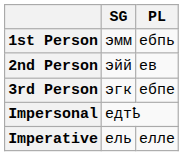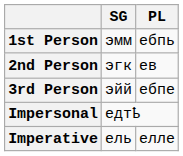2nd Person | SG: эйй -> эгк
3rd Person | SG: эгк -> эйй
